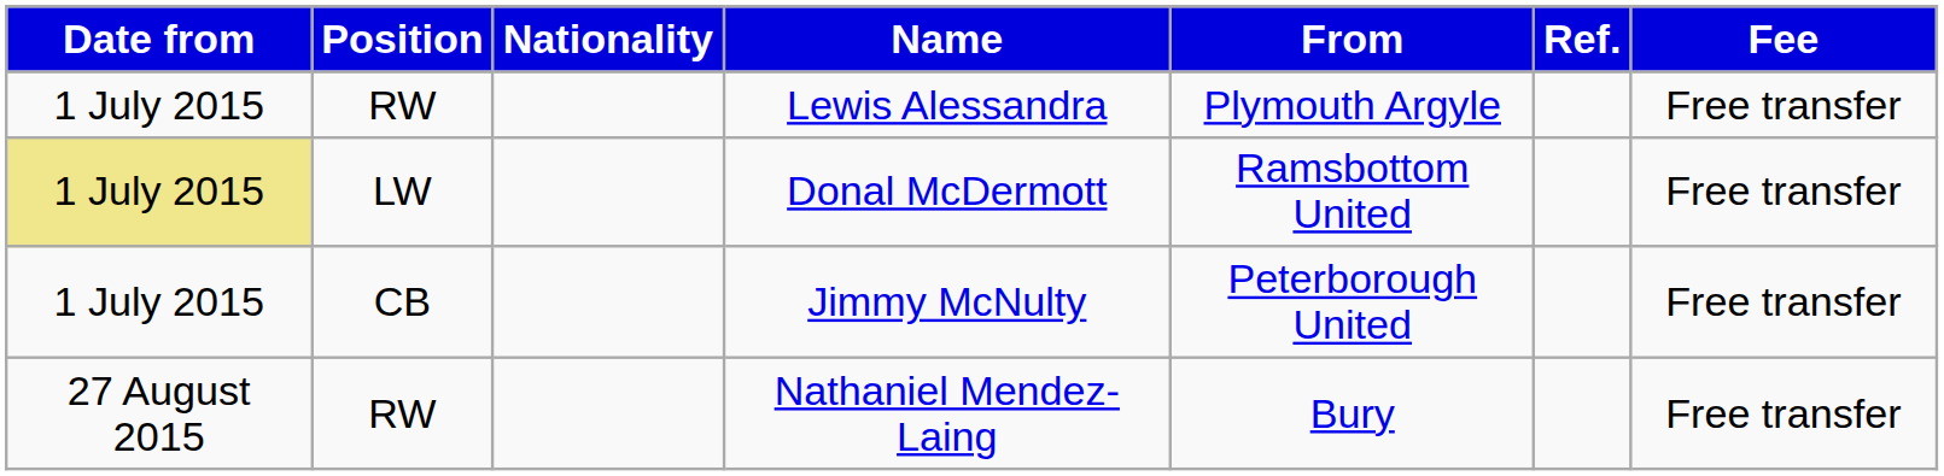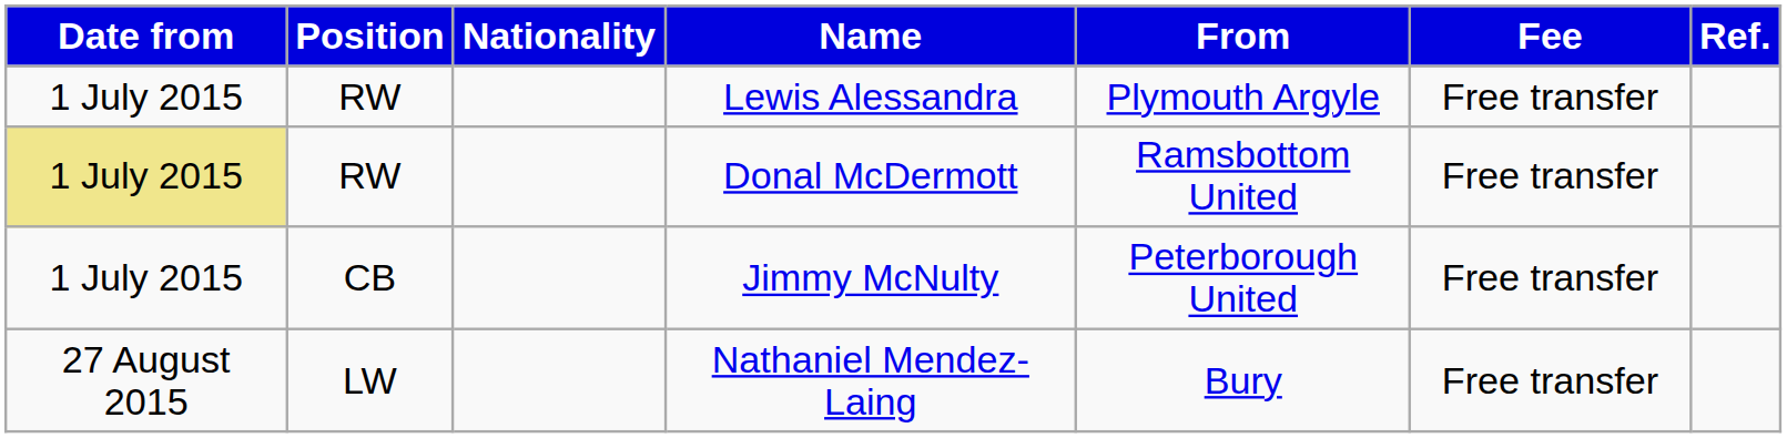columns swapped: Fee <-> Ref.
Donal McDermott | Position: LW -> RW
Nathaniel Mendez-Laing | Position: RW -> LW
